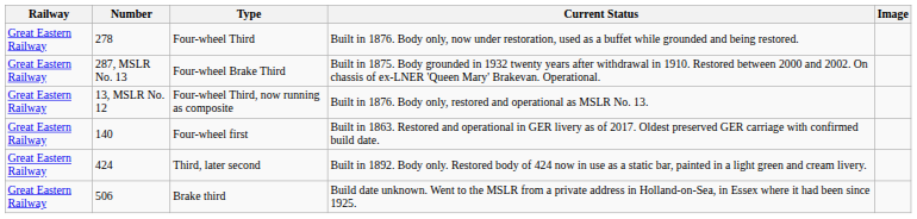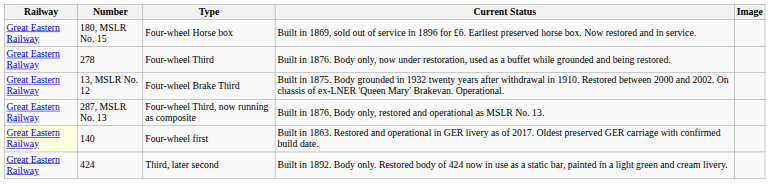+ row: Great Eastern Railway | 180, MSLR No. 15 | Four-wheel Horse box | Built in 1869, sold out of service in 1896 for £6. Earliest preserved horse box. Now restored and in service.
Four-wheel Brake Third | Number: 287, MSLR No. 13 -> 13, MSLR No. 12
Four-wheel Third, now running as composite | Number: 13, MSLR No. 12 -> 287, MSLR No. 13
Four-wheel first | Railway: no background -> lightyellow background
- row: Great Eastern Railway | 506 | Brake third | Build date unknown. Went to the MSLR from a private address in Holland-on-Sea, in Essex where it had been since 1925.
